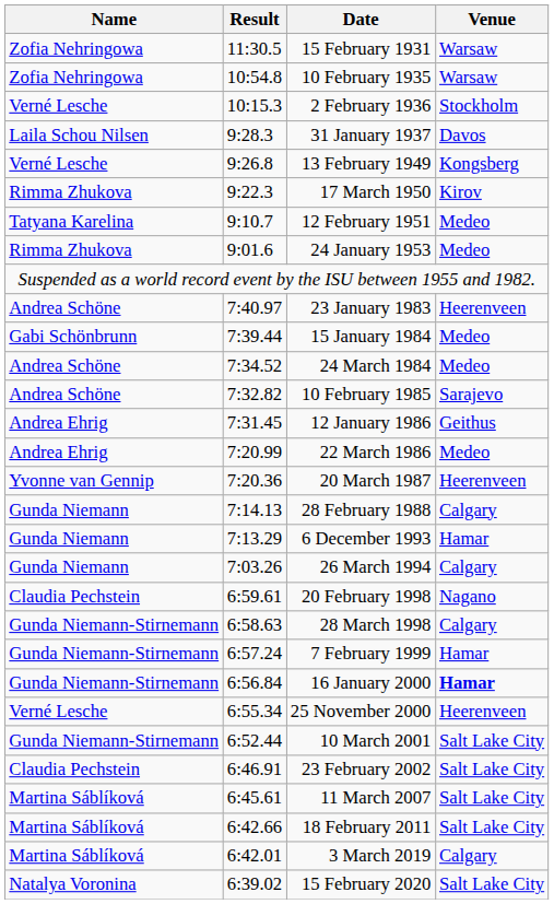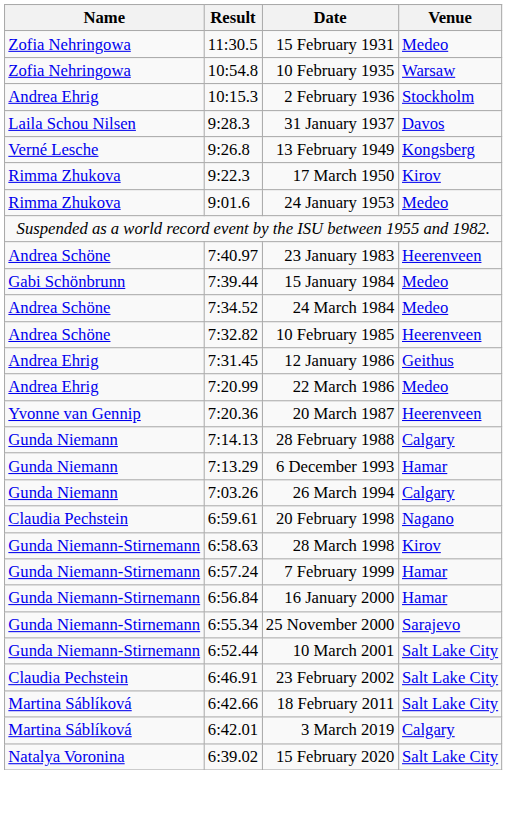15 February 1931 | Venue: Warsaw -> Medeo
2 February 1936 | Name: Verné Lesche -> Andrea Ehrig
- row: Tatyana Karelina | 9:10.7 | 12 February 1951 | Medeo
10 February 1985 | Venue: Sarajevo -> Heerenveen
28 March 1998 | Venue: Calgary -> Kirov
16 January 2000 | Venue: bold -> normal
25 November 2000 | Name: Verné Lesche -> Gunda Niemann-Stirnemann
25 November 2000 | Venue: Heerenveen -> Sarajevo
- row: Martina Sáblíková | 6:45.61 | 11 March 2007 | Salt Lake City
